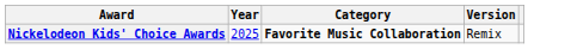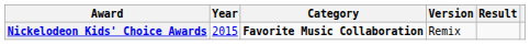+ column: Result
Nickelodeon Kids' Choice Awards | Year: 2025 -> 2015
